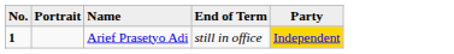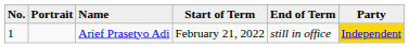+ column: Start of Term | February 21, 2022
Arief Prasetyo Adi | No.: bold -> normal
